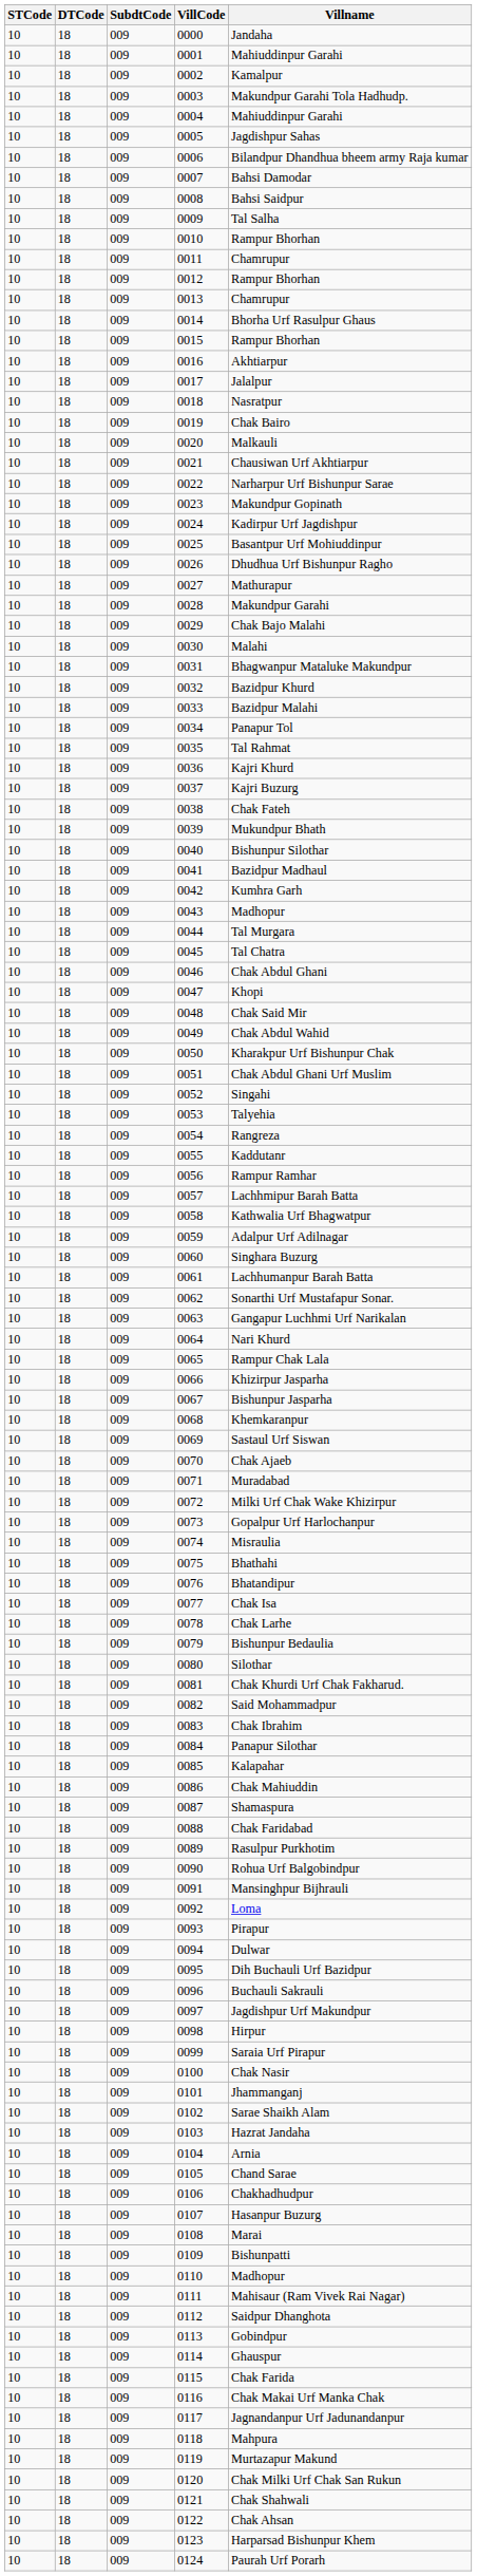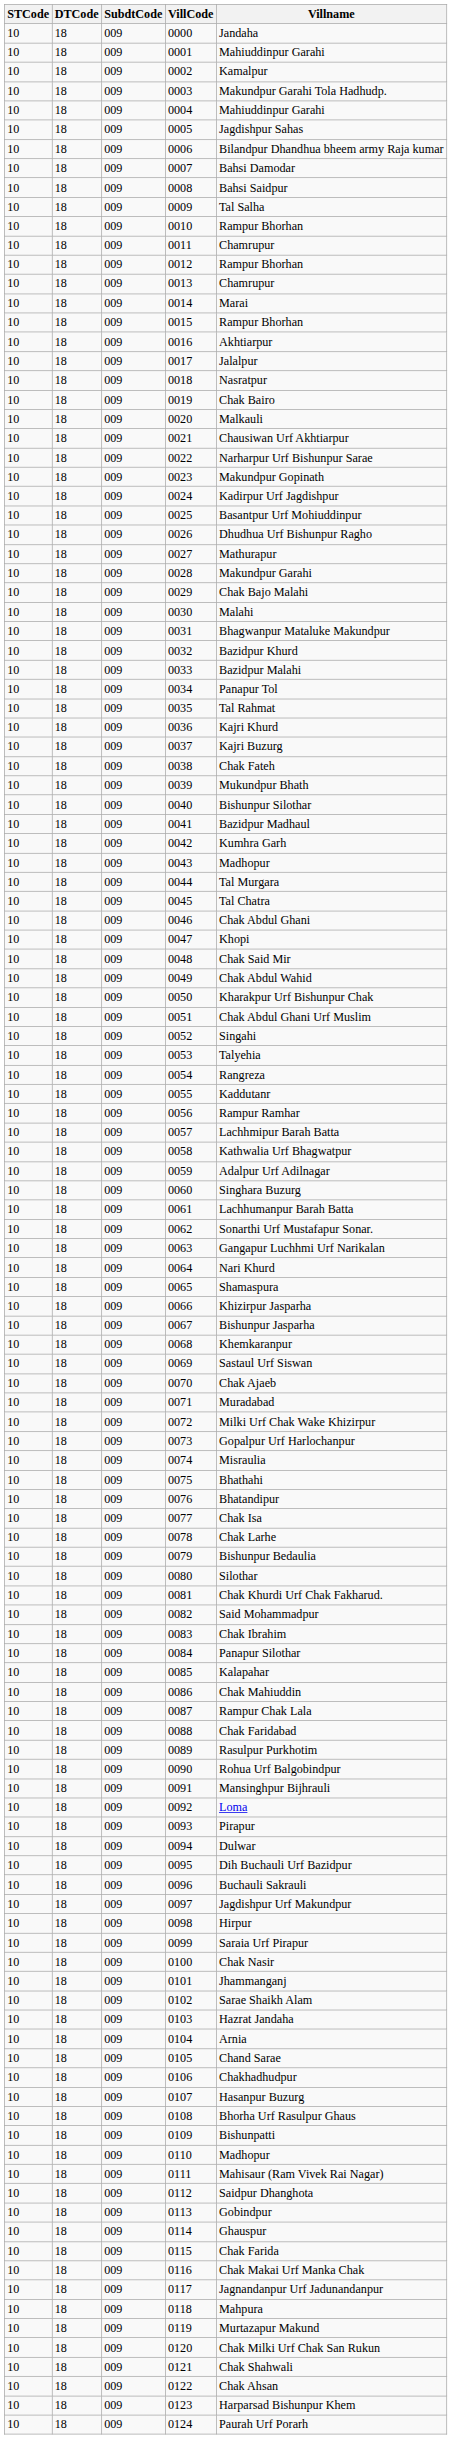0014 | Villname: Bhorha Urf Rasulpur Ghaus -> Marai
0065 | Villname: Rampur Chak Lala -> Shamaspura
0087 | Villname: Shamaspura -> Rampur Chak Lala
0108 | Villname: Marai -> Bhorha Urf Rasulpur Ghaus
